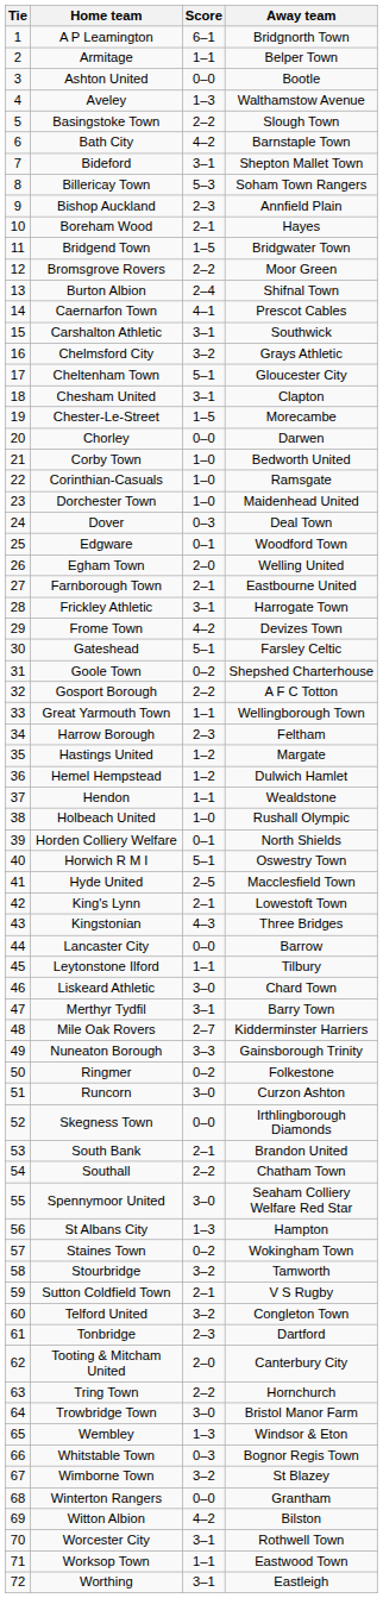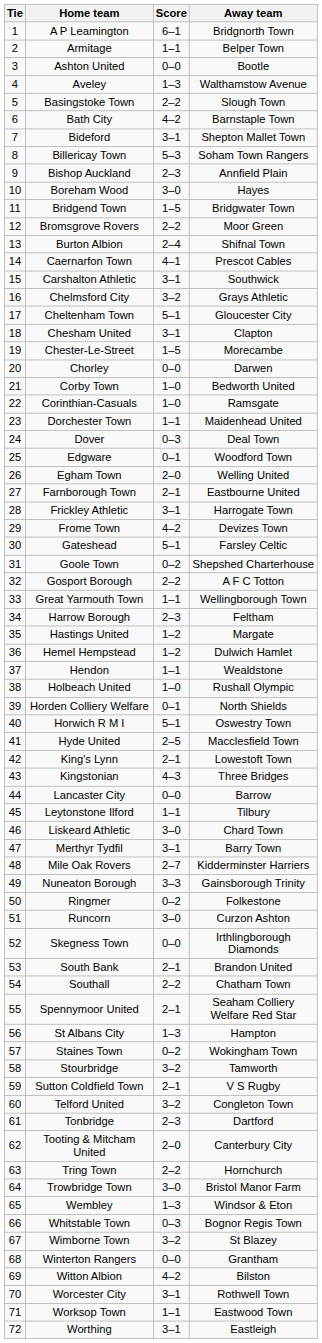Boreham Wood | Score: 2–1 -> 3–0
Dorchester Town | Score: 1–0 -> 1–1
Spennymoor United | Score: 3–0 -> 2–1
